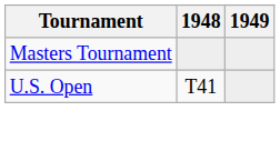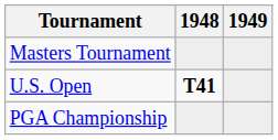U.S. Open | 1948: normal -> bold
+ row: PGA Championship
